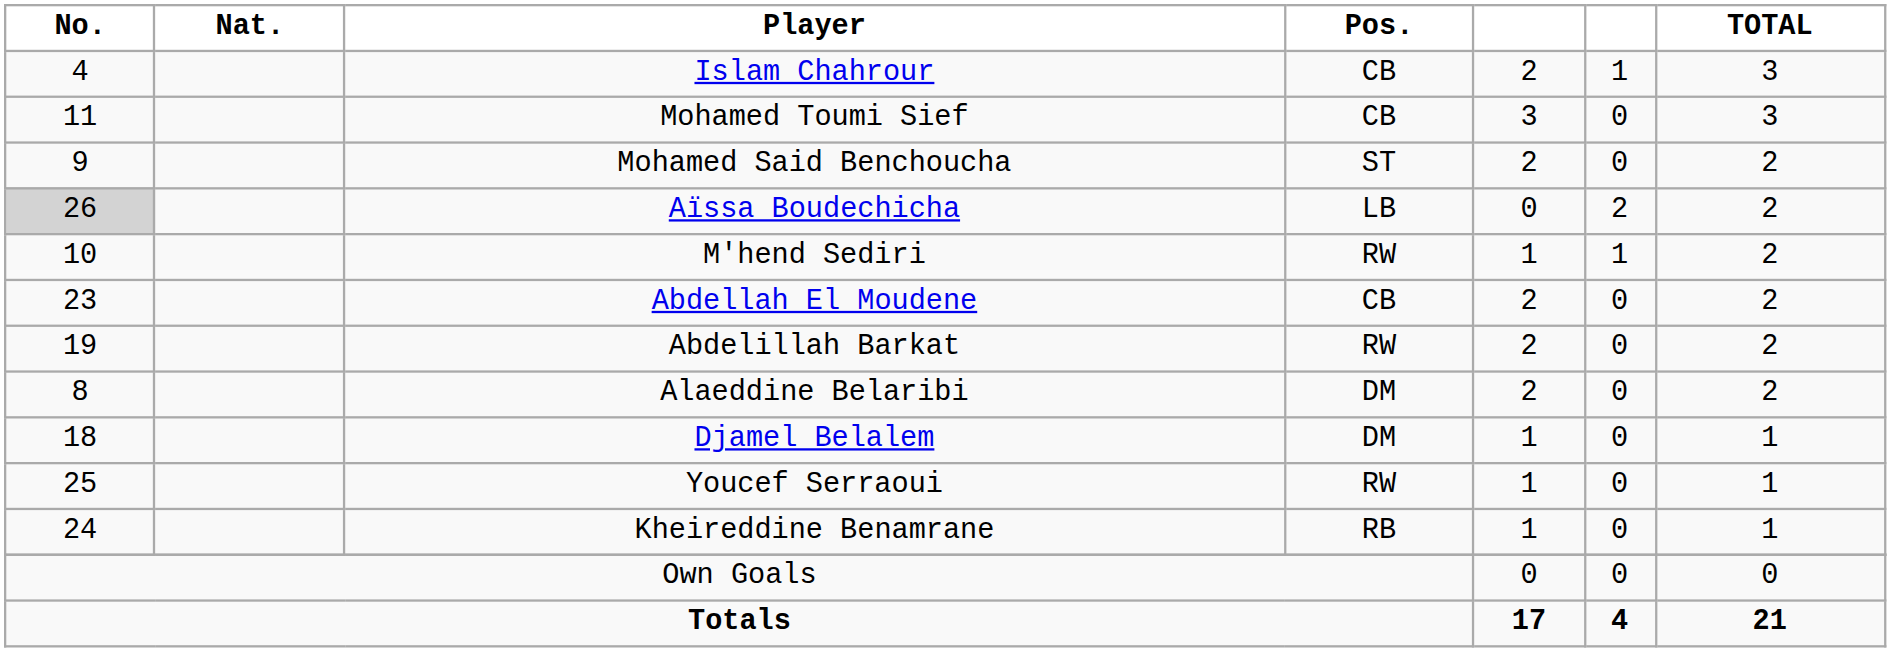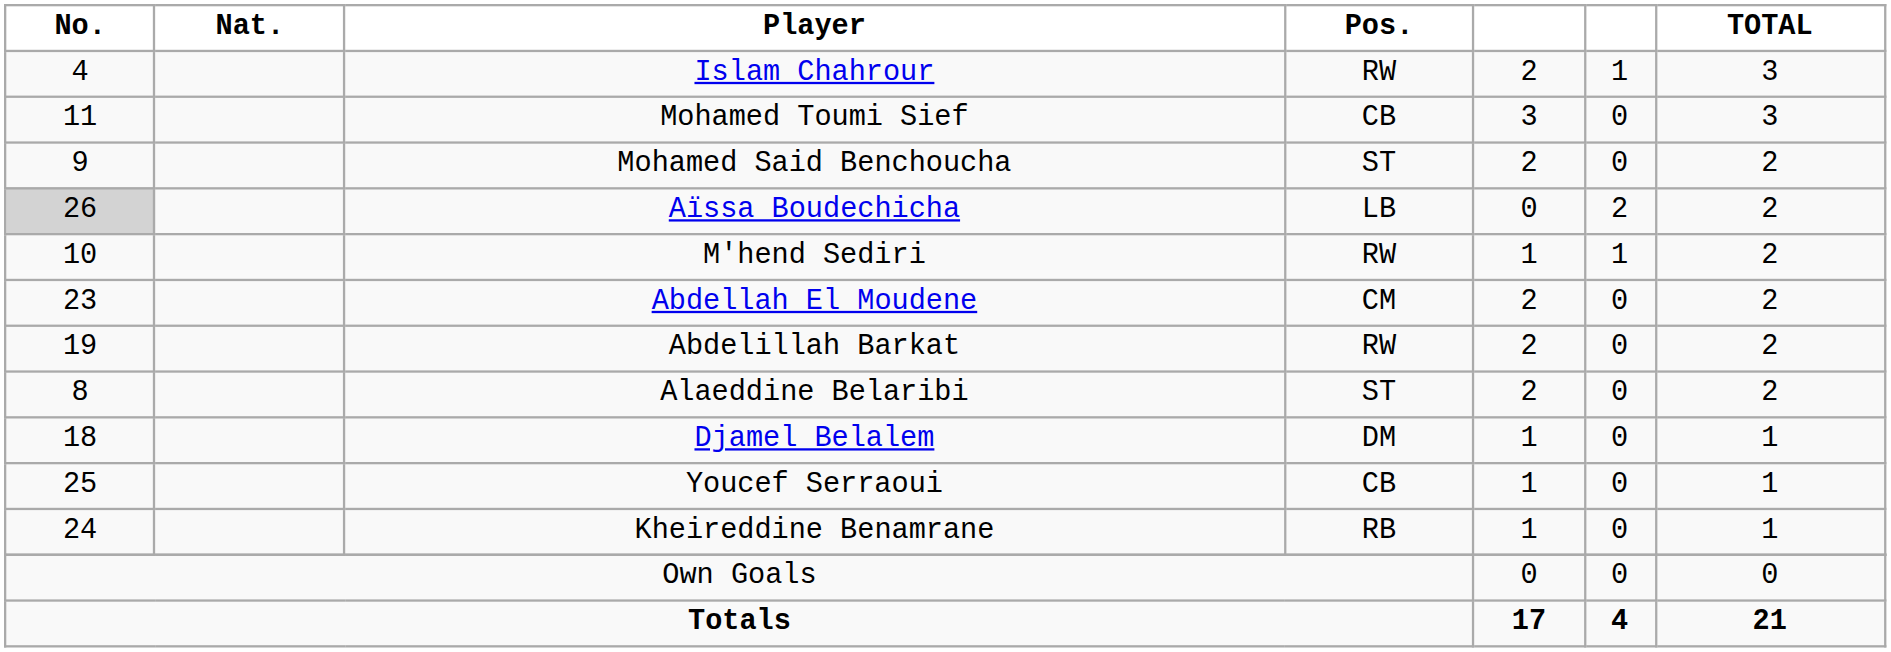Islam Chahrour | Pos.: CB -> RW
Abdellah El Moudene | Pos.: CB -> CM
Alaeddine Belaribi | Pos.: DM -> ST
Youcef Serraoui | Pos.: RW -> CB
